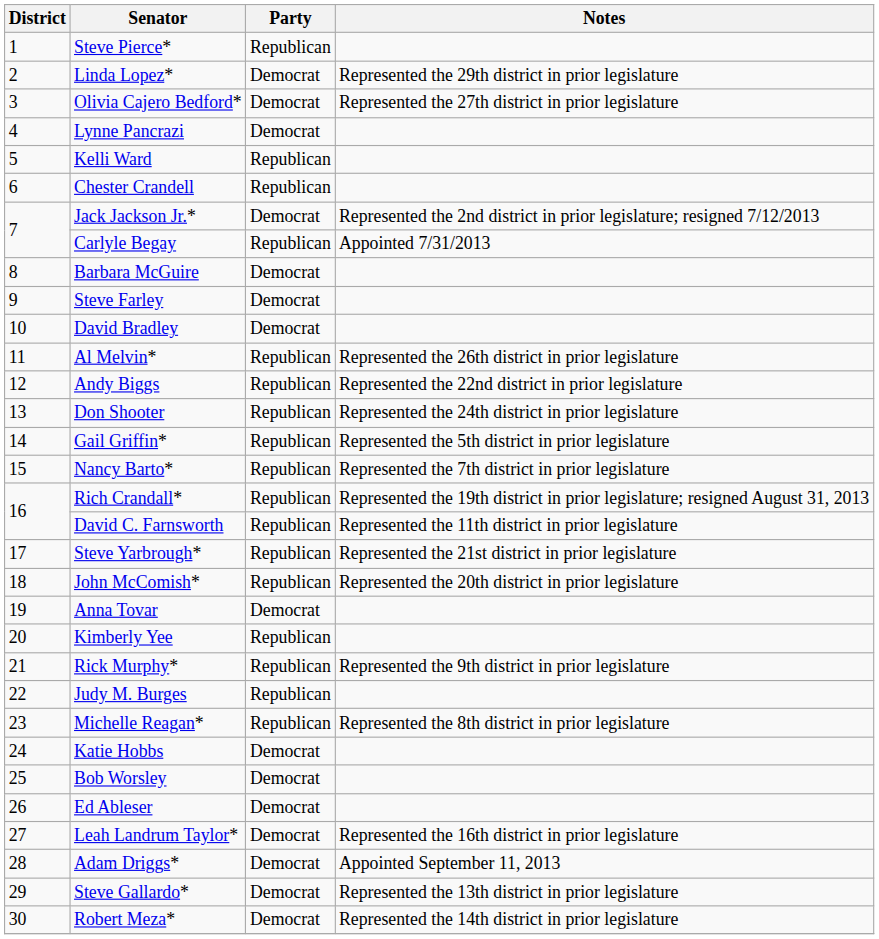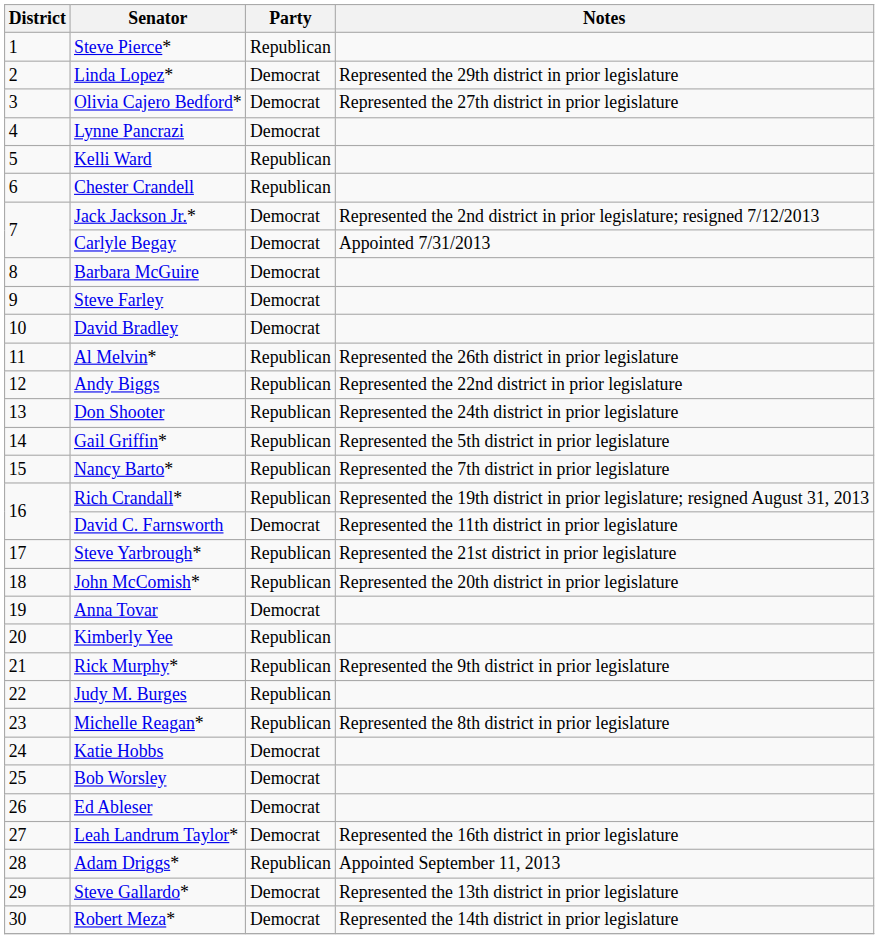Carlyle Begay | Party: Republican -> Democrat
David C. Farnsworth | Party: Republican -> Democrat
Adam Driggs* | Party: Democrat -> Republican
